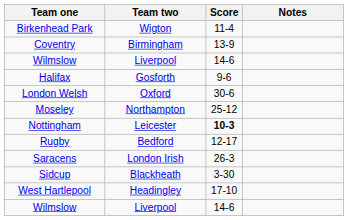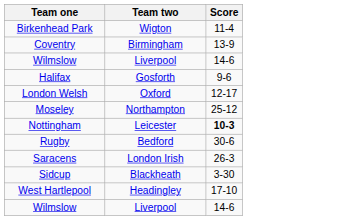- column: Notes
London Welsh | Score: 30-6 -> 12-17
Rugby | Score: 12-17 -> 30-6
